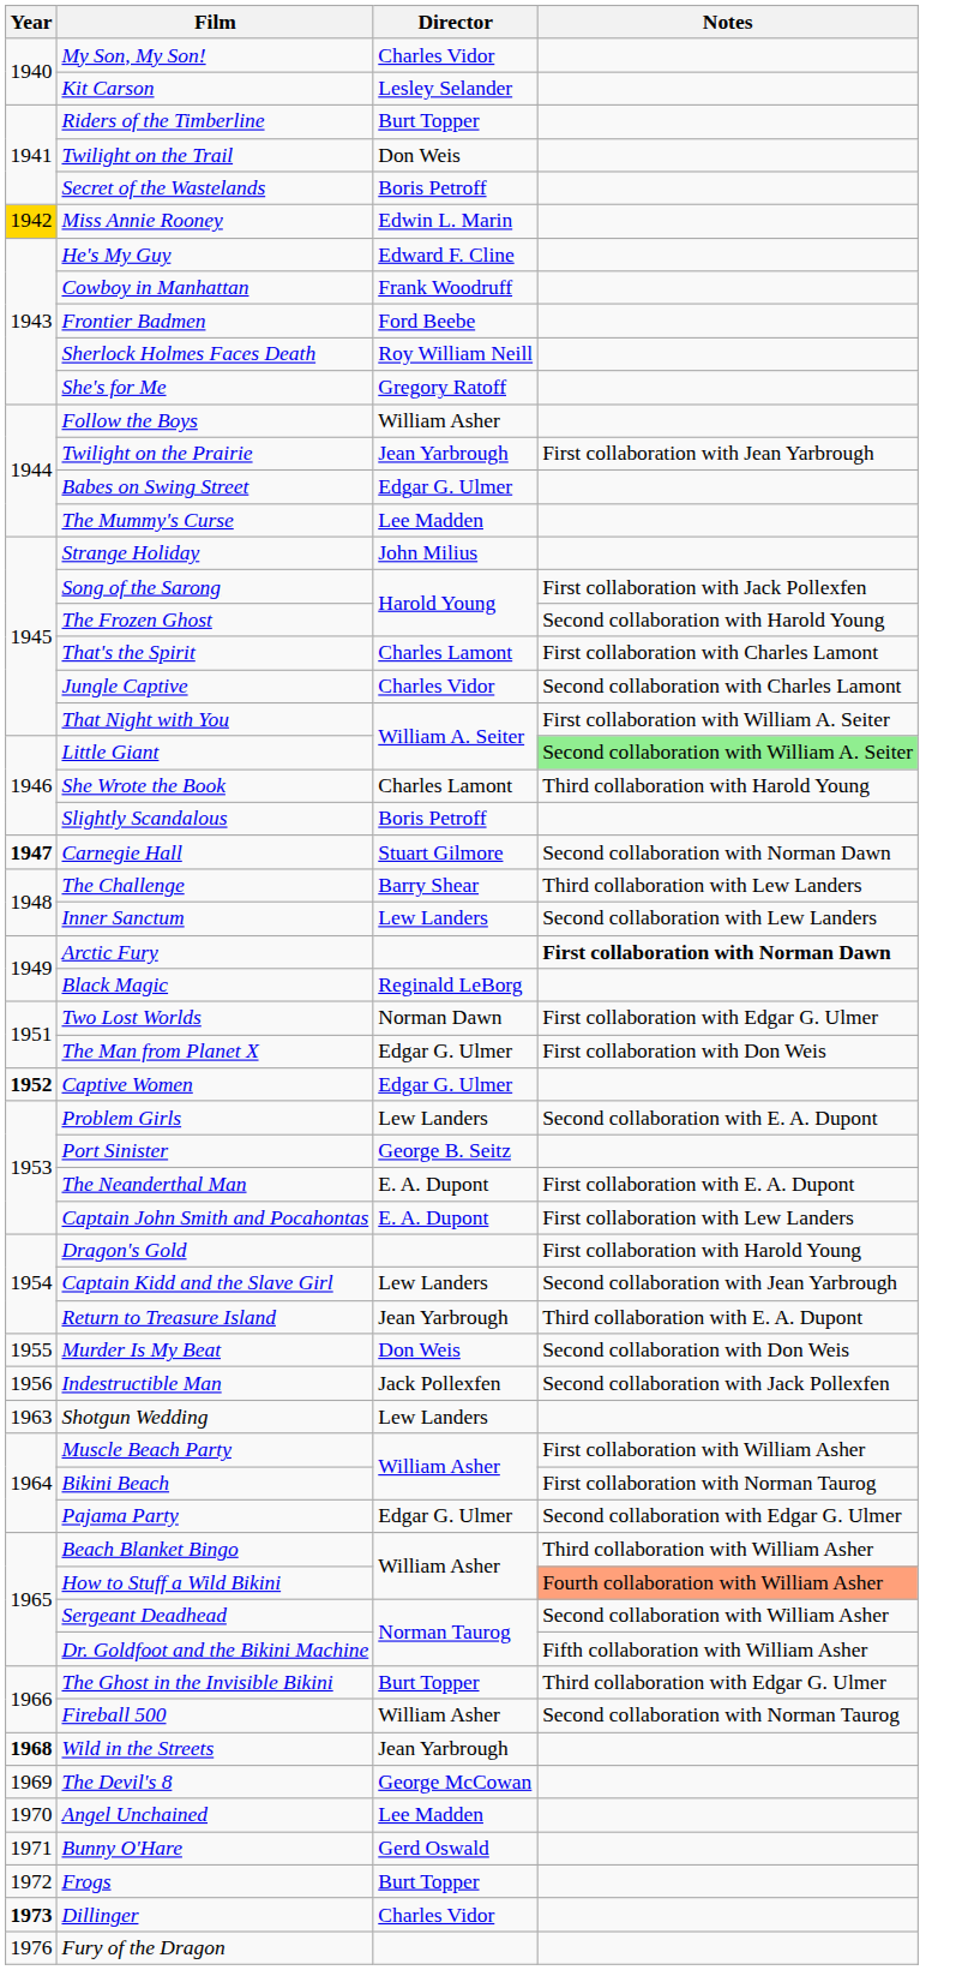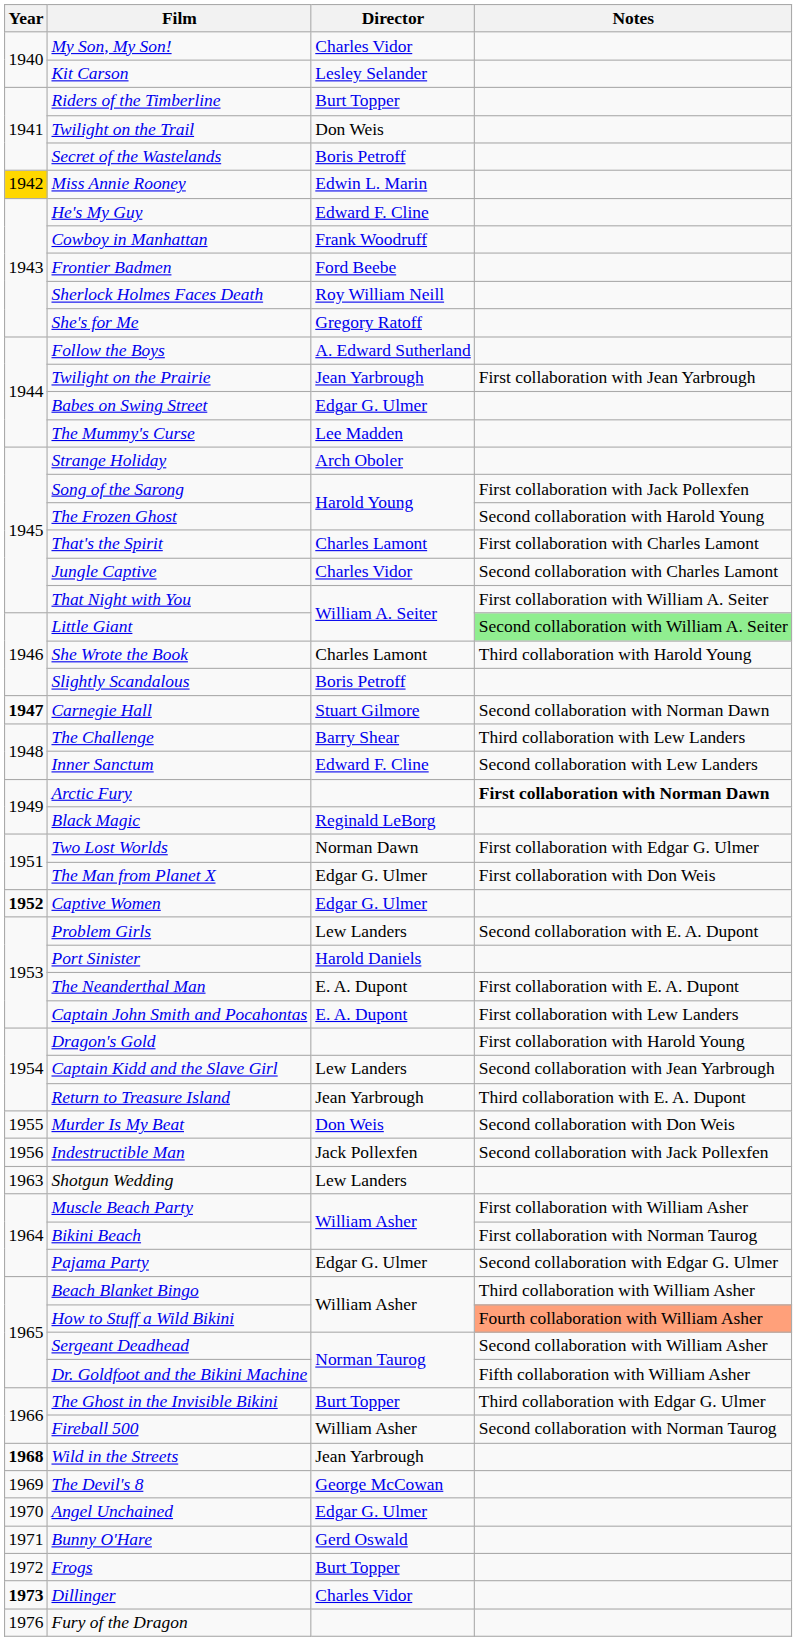Follow the Boys | Director: William Asher -> A. Edward Sutherland
Strange Holiday | Director: John Milius -> Arch Oboler
Inner Sanctum | Director: Lew Landers -> Edward F. Cline
Port Sinister | Director: George B. Seitz -> Harold Daniels
Angel Unchained | Director: Lee Madden -> Edgar G. Ulmer
